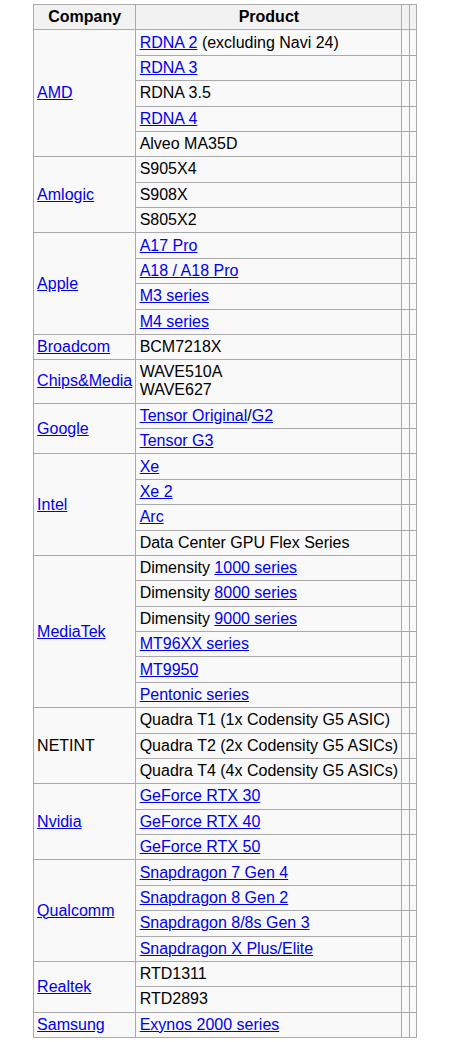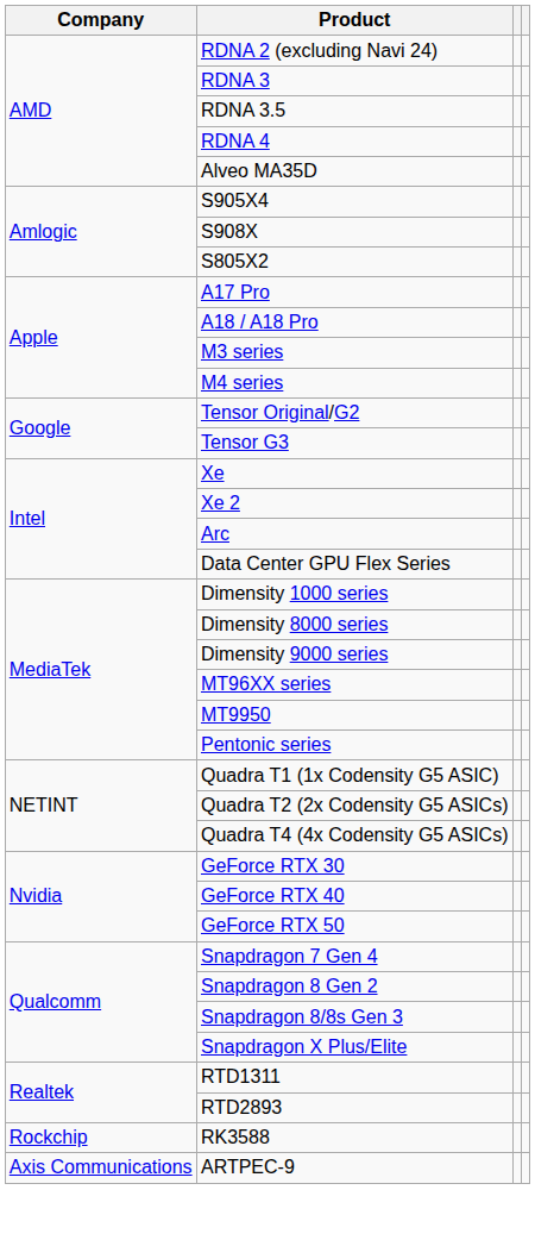- row: Broadcom | BCM7218X
- row: Chips&Media | WAVE510A WAVE627
+ row: Rockchip | RK3588
- row: Samsung | Exynos 2000 series
+ row: Axis Communications | ARTPEC-9
